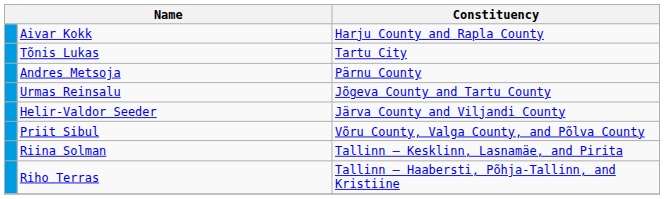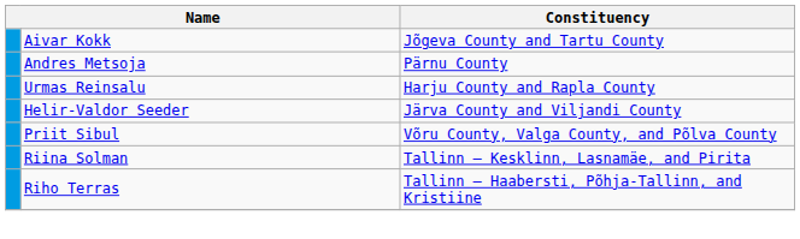Aivar Kokk | Constituency: Harju County and Rapla County -> Jõgeva County and Tartu County
- row: Tõnis Lukas | Tartu City
Urmas Reinsalu | Constituency: Jõgeva County and Tartu County -> Harju County and Rapla County
